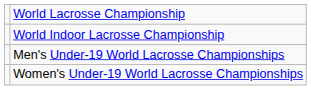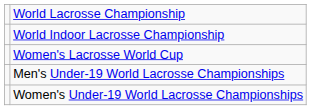+ row: Women's Lacrosse World Cup
